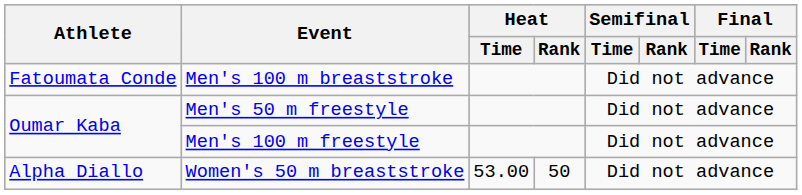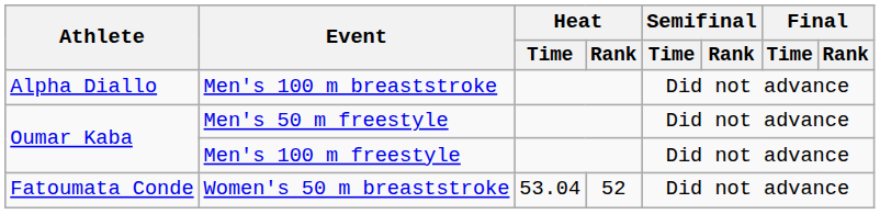Men's 100 m breaststroke | Athlete: Fatoumata Conde -> Alpha Diallo
Women's 50 m breaststroke | Athlete: Alpha Diallo -> Fatoumata Conde
Women's 50 m breaststroke | Heat / Time: 53.00 -> 53.04
Women's 50 m breaststroke | Heat / Rank: 50 -> 52
